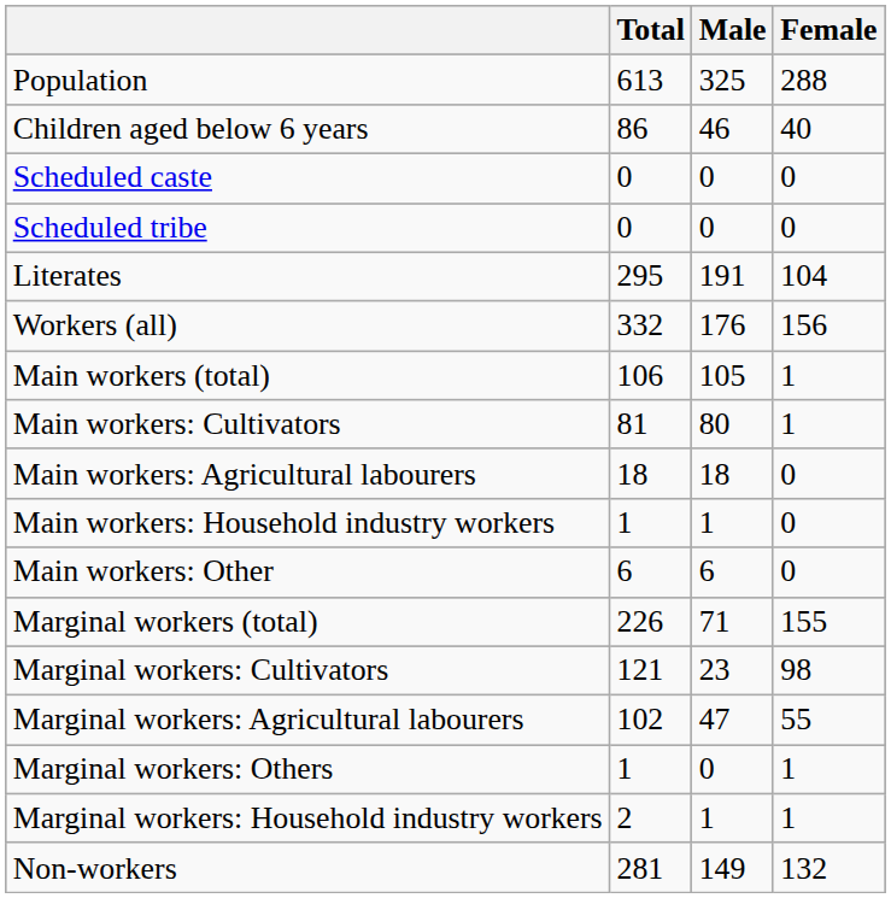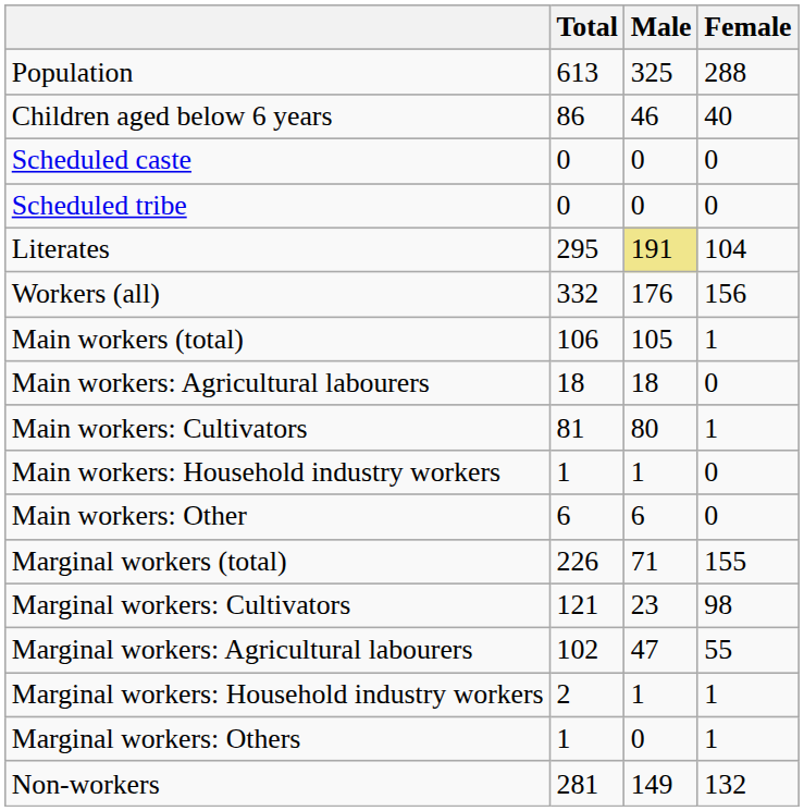Literates | Male: no background -> khaki background
rows swapped: Main workers: Cultivators <-> Main workers: Agricultural labourers
rows swapped: Marginal workers: Household industry workers <-> Marginal workers: Others
